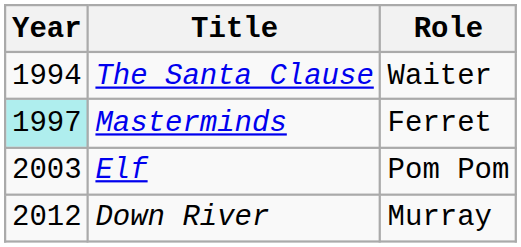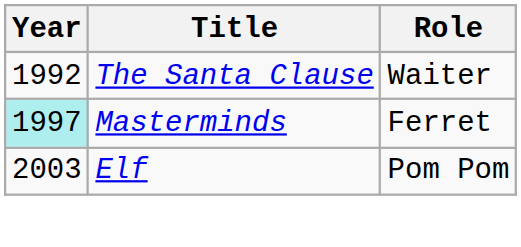The Santa Clause | Year: 1994 -> 1992
- row: 2012 | Down River | Murray
